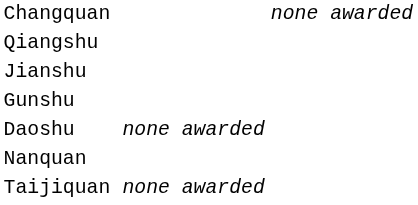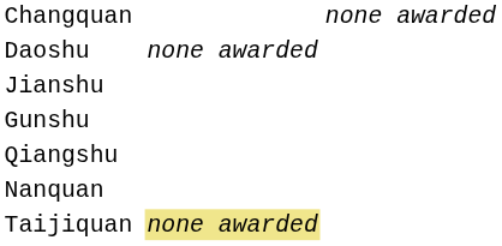rows swapped: Daoshu <-> Qiangshu
Taijiquan | column 3: no background -> khaki background
